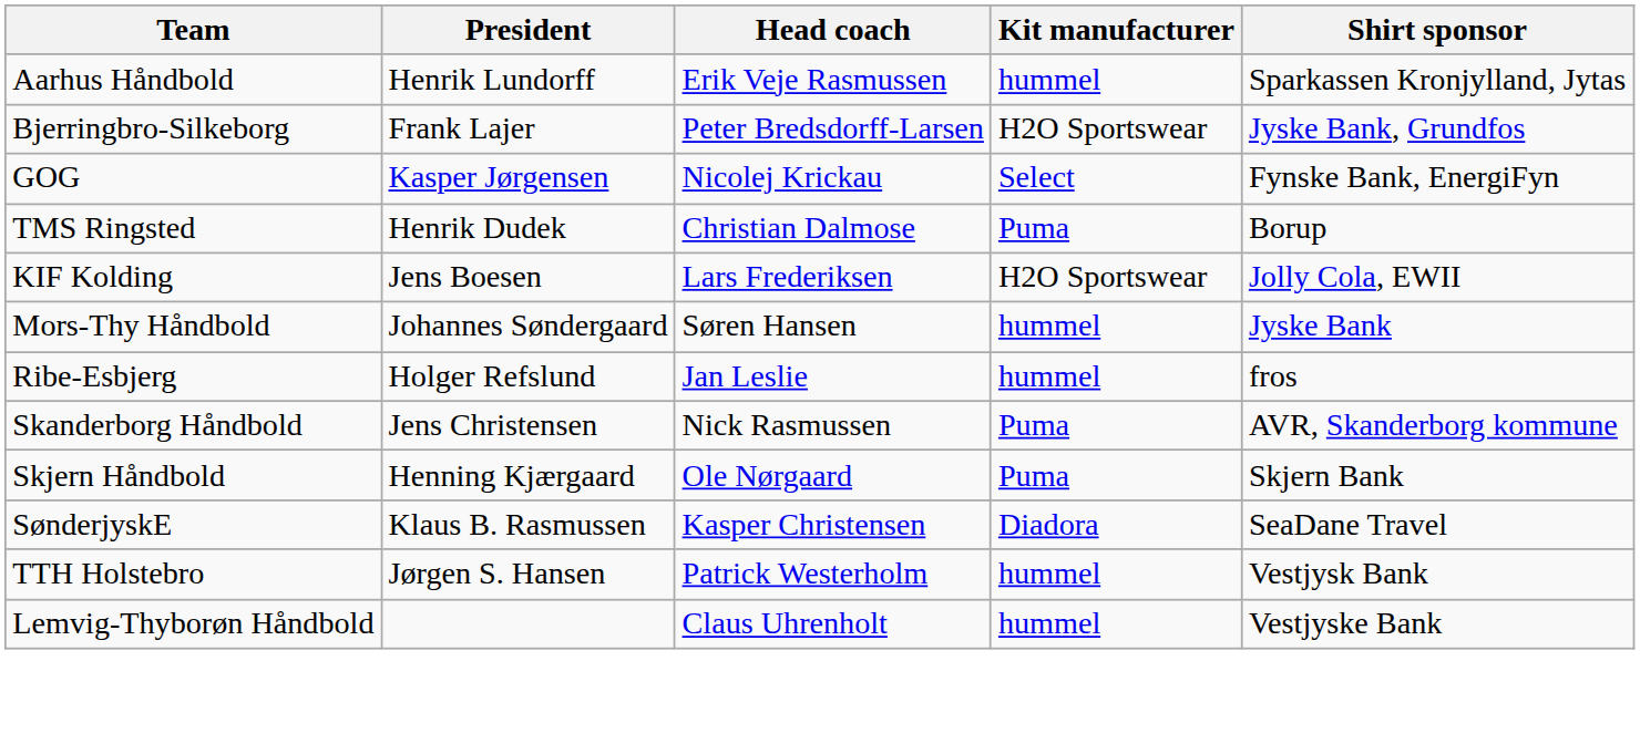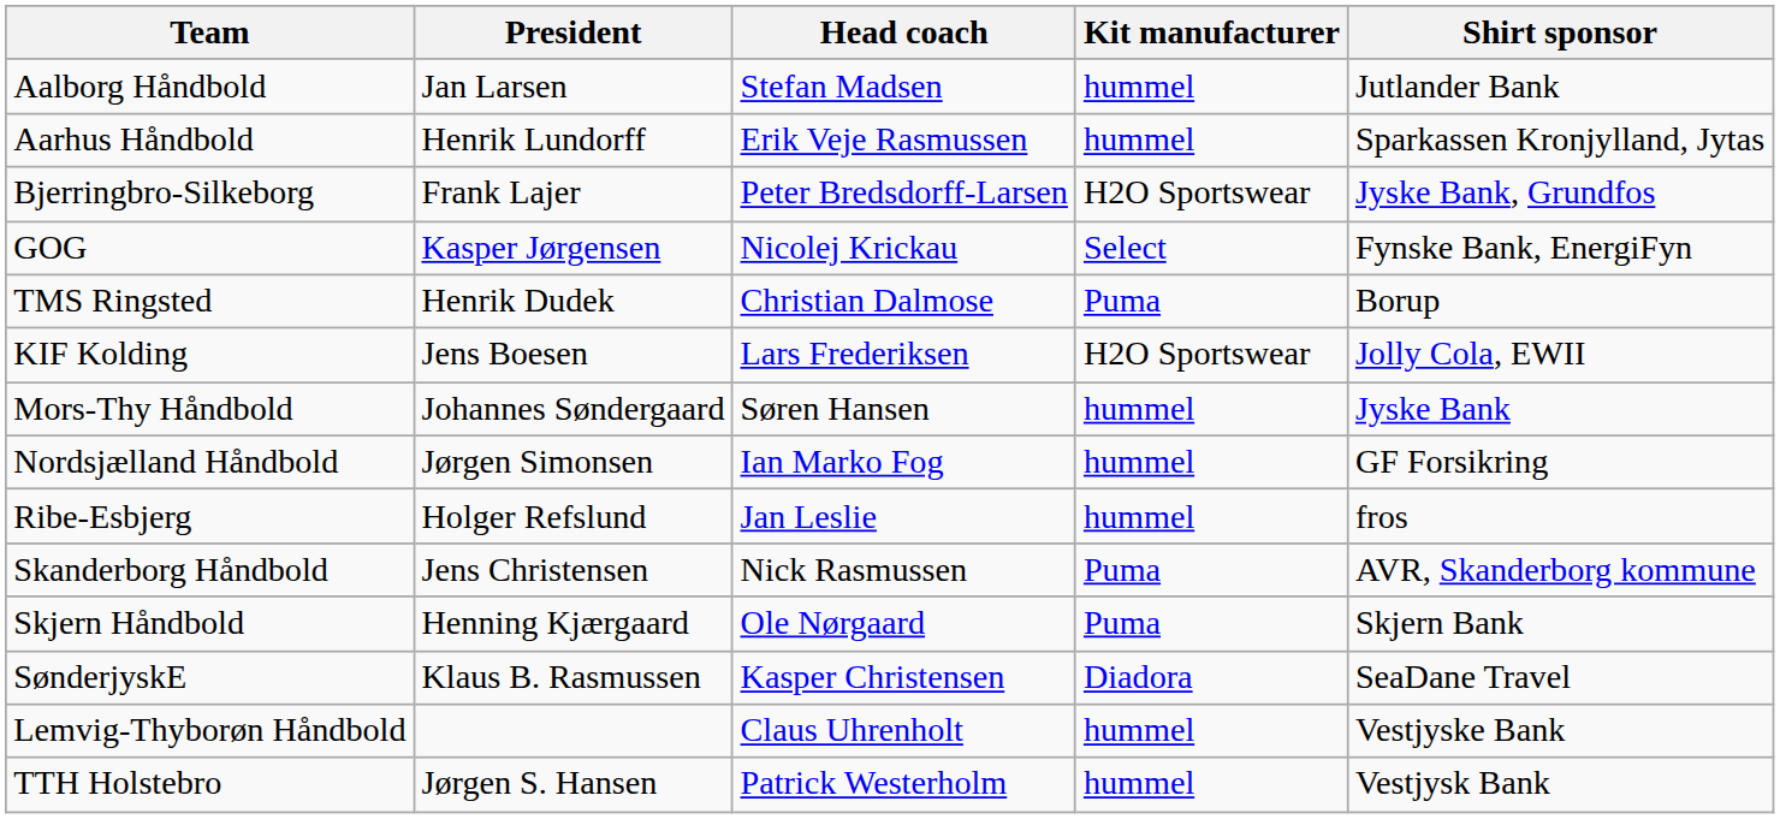+ row: Aalborg Håndbold | Jan Larsen | Stefan Madsen | hummel | Jutlander Bank
+ row: Nordsjælland Håndbold | Jørgen Simonsen | Ian Marko Fog | hummel | GF Forsikring
rows swapped: TTH Holstebro <-> Lemvig-Thyborøn Håndbold
